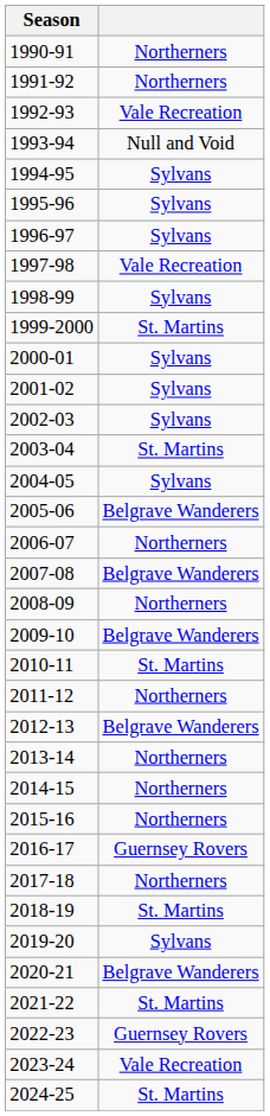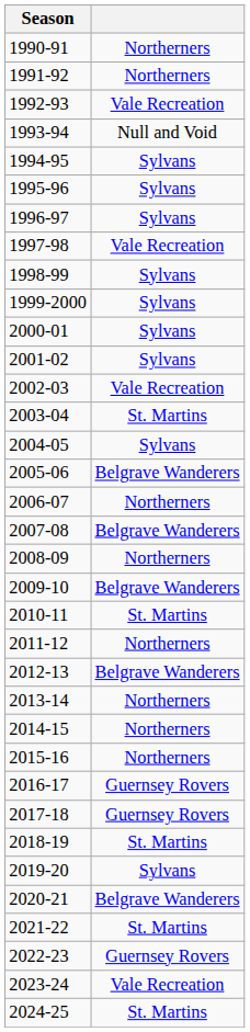1999-2000 | column 2: St. Martins -> Sylvans
2002-03 | column 2: Sylvans -> Vale Recreation
2017-18 | column 2: Northerners -> Guernsey Rovers
